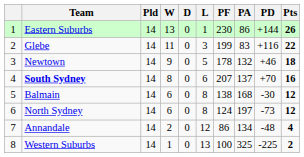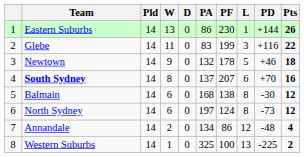columns swapped: L <-> PA
